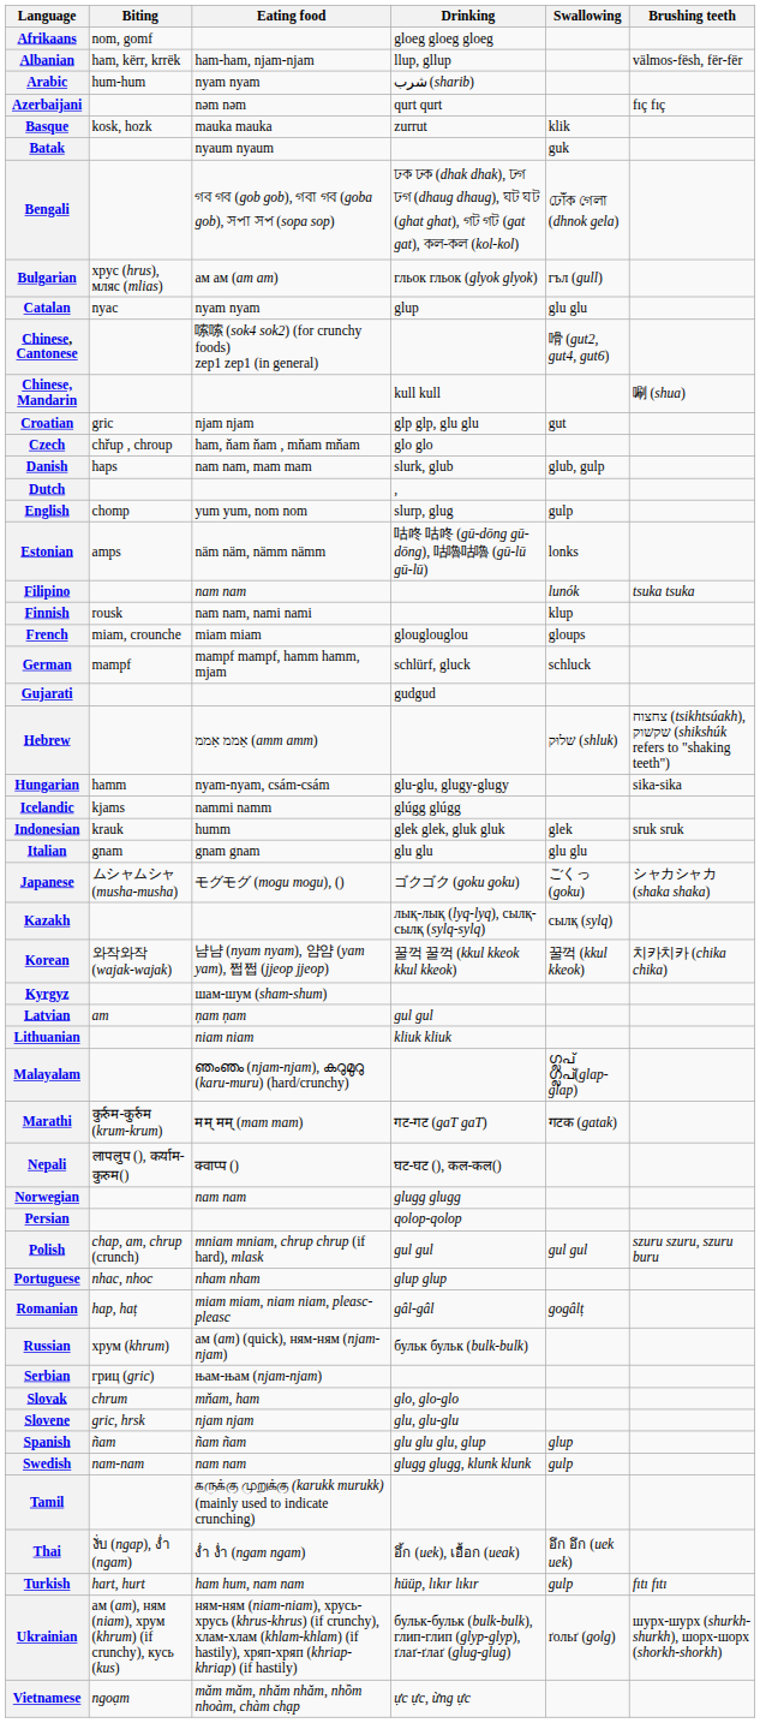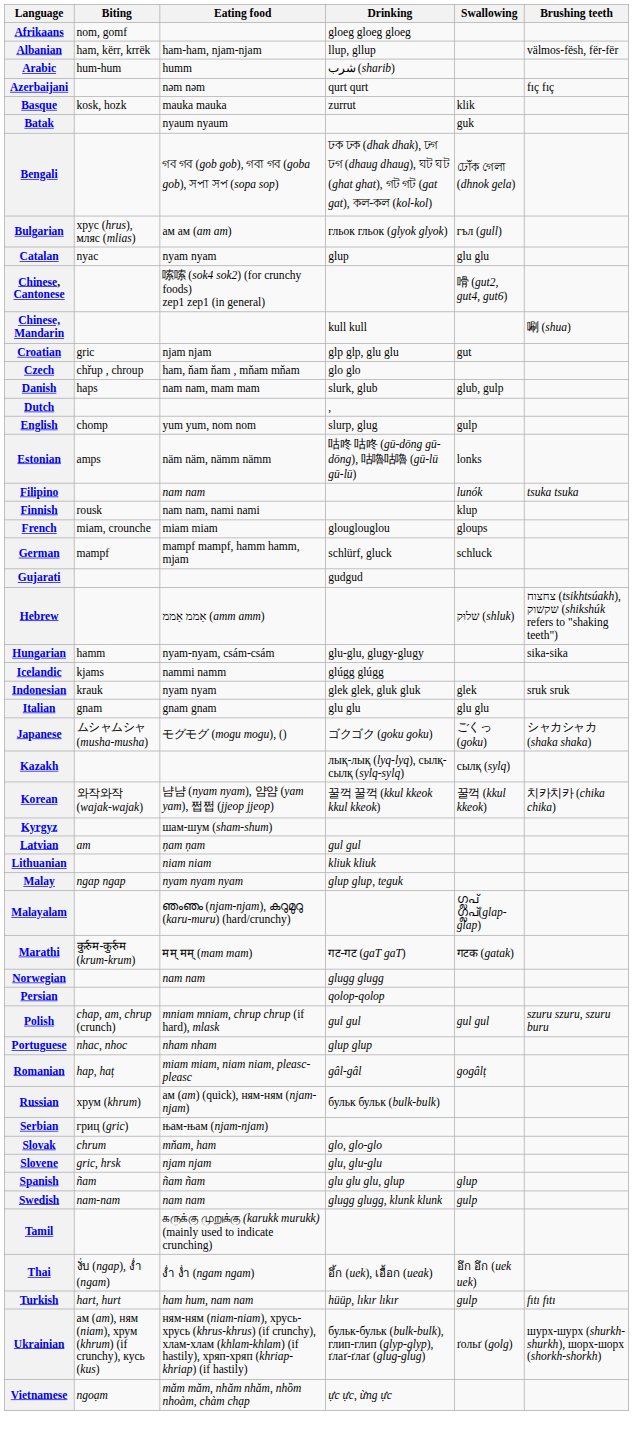Arabic | Eating food: nyam nyam -> humm
Indonesian | Eating food: humm -> nyam nyam
+ row: Malay | ngap ngap | nyam nyam nyam | glup glup, teguk
- row: Nepali | लापलुप (), कर्याम-कुरुम() | क्वाप्प () | घट-घट (), कल-कल()
